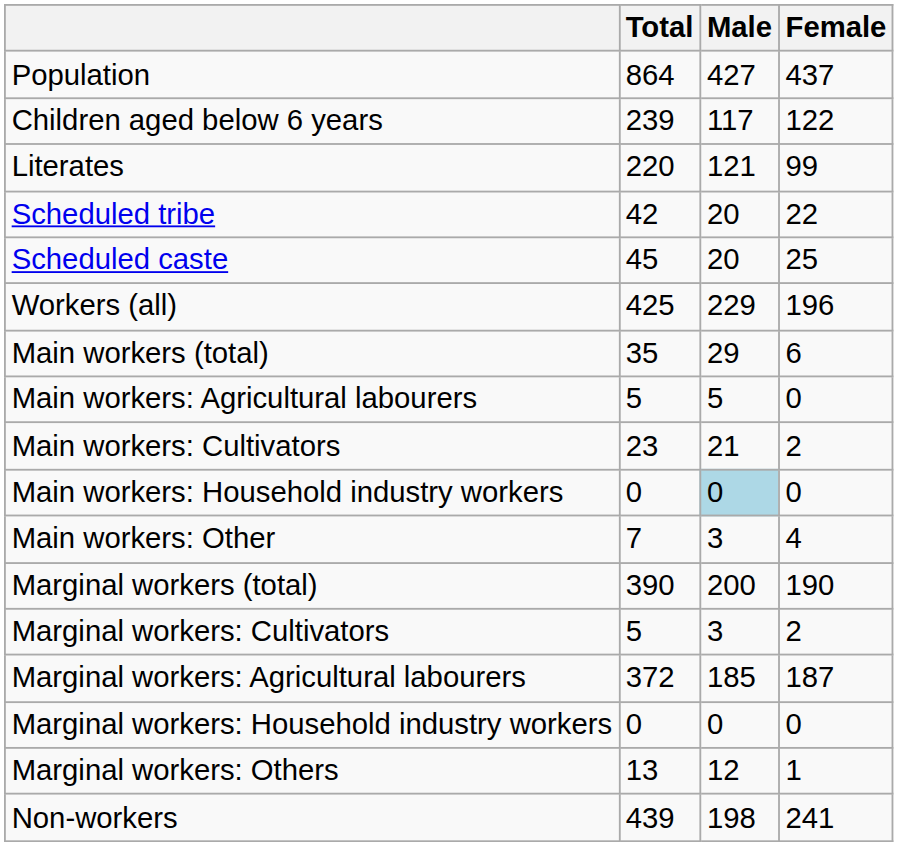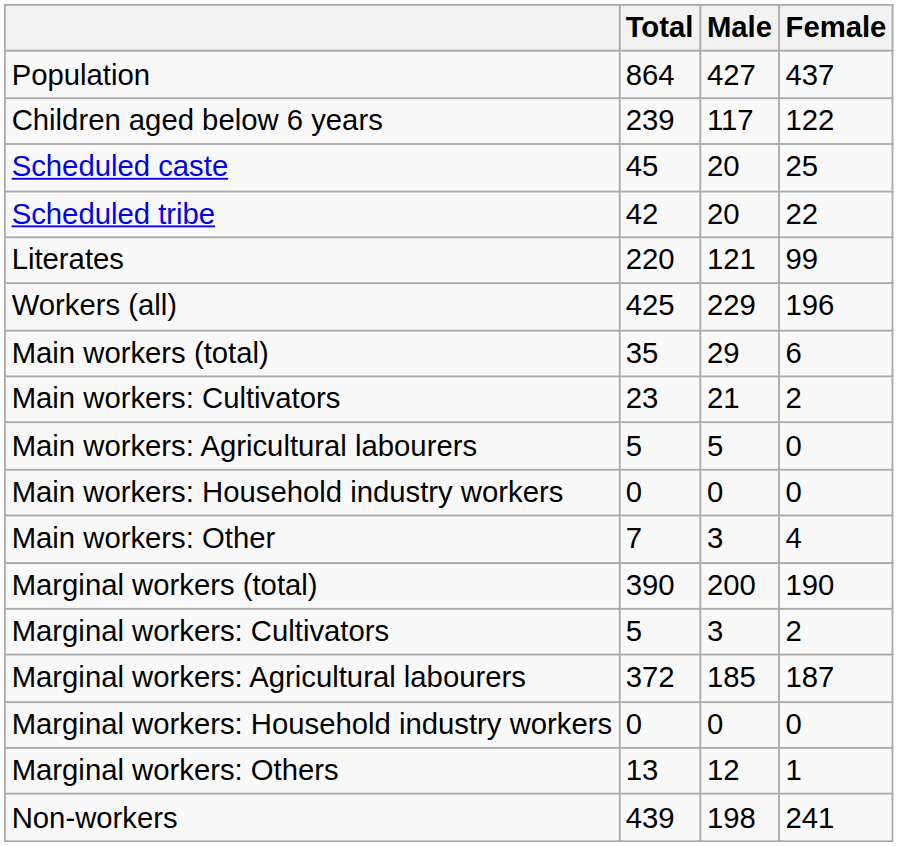rows swapped: Scheduled caste <-> Literates
rows swapped: Main workers: Cultivators <-> Main workers: Agricultural labourers
Main workers: Household industry workers | Male: lightblue background -> no background
